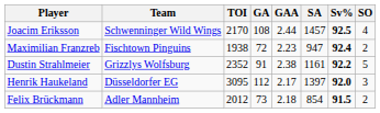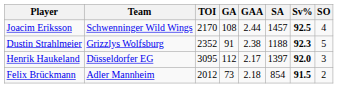- row: Maximilian Franzreb | Fischtown Pinguins | 1938 | 72 | 2.23 | 947 | 92.4 | 2
Dustin Strahlmeier | SA: 1161 -> 1188
Dustin Strahlmeier | Sv%: 92.2 -> 92.3
